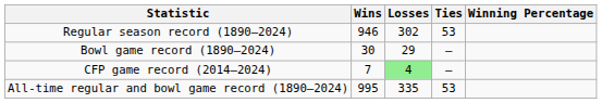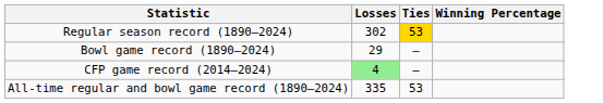- column: Wins | 946 | 30 | 7 | 995
Regular season record (1890–2024) | Ties: no background -> gold background
